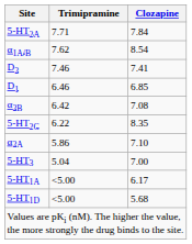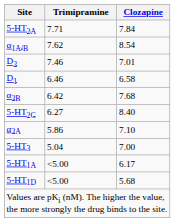D2 | Clozapine: 7.41 -> 7.01
D1 | Clozapine: 6.85 -> 6.58
α2B | Clozapine: 7.08 -> 7.68
5-HT2C | Trimipramine: 6.22 -> 6.27
5-HT2C | Clozapine: 8.35 -> 8.40
